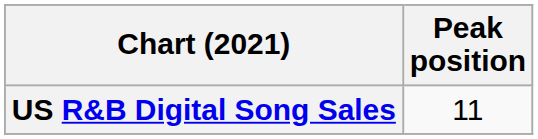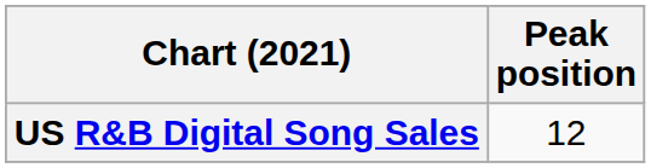US R&B Digital Song Sales | Peak position: 11 -> 12
